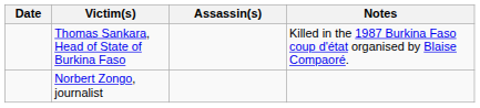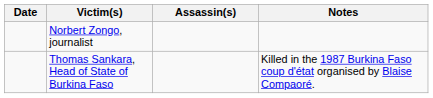rows swapped: Thomas Sankara, Head of State of Burkina Faso <-> Norbert Zongo, journalist
